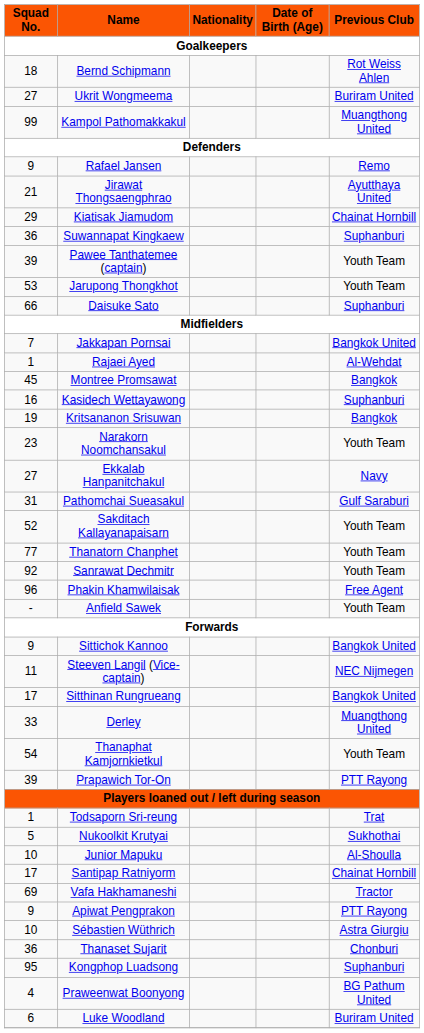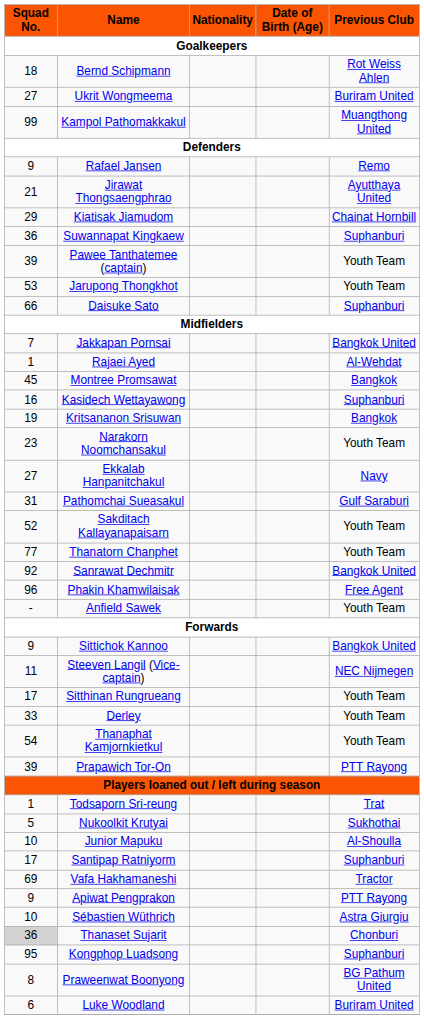Sanrawat Dechmitr | Previous Club: Youth Team -> Bangkok United
Sitthinan Rungrueang | Previous Club: Bangkok United -> Youth Team
Derley | Previous Club: Muangthong United -> Youth Team
Santipap Ratniyorm | Previous Club: Chainat Hornbill -> Suphanburi
Thanaset Sujarit | Squad No.: no background -> lightgrey background
Praweenwat Boonyong | Squad No.: 4 -> 8
